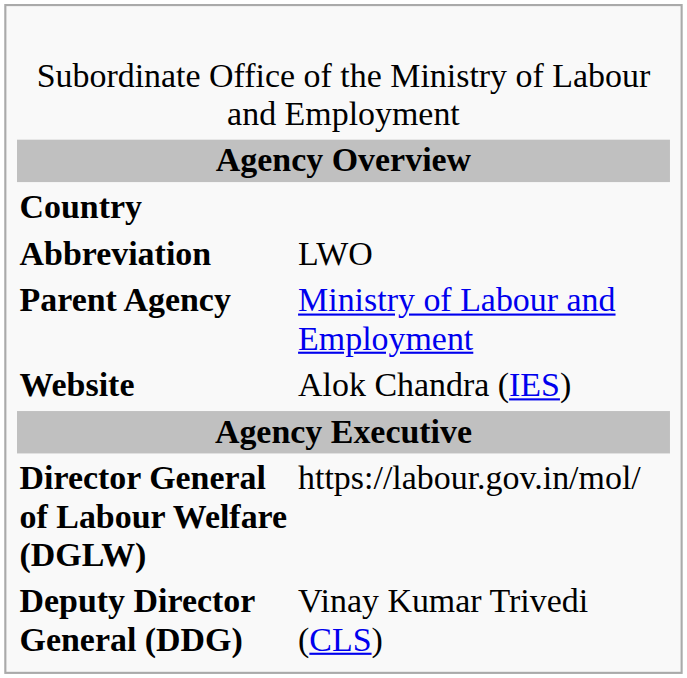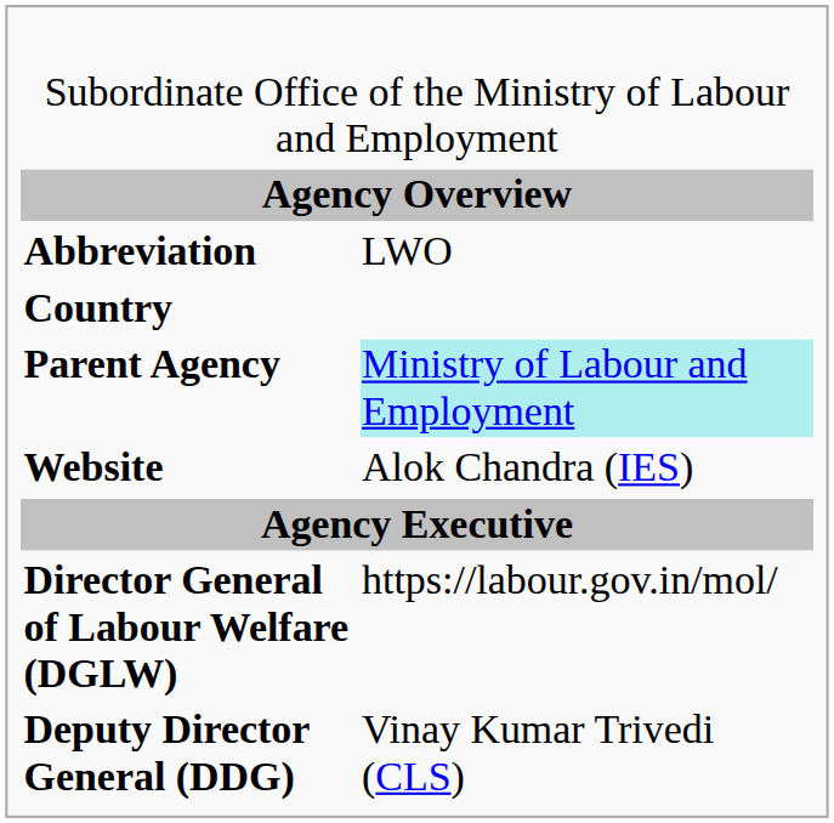rows swapped: Abbreviation <-> Country
Parent Agency | column 2: no background -> paleturquoise background
